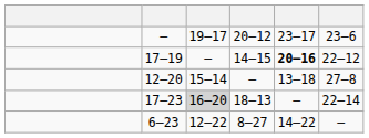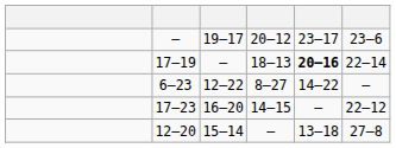17–19 | column 4: 14–15 -> 18–13
17–19 | column 6: 22–12 -> 22–14
rows swapped: 12–20 <-> 6–23
17–23 | column 3: lightgrey background -> no background
17–23 | column 4: 18–13 -> 14–15
17–23 | column 6: 22–14 -> 22–12
